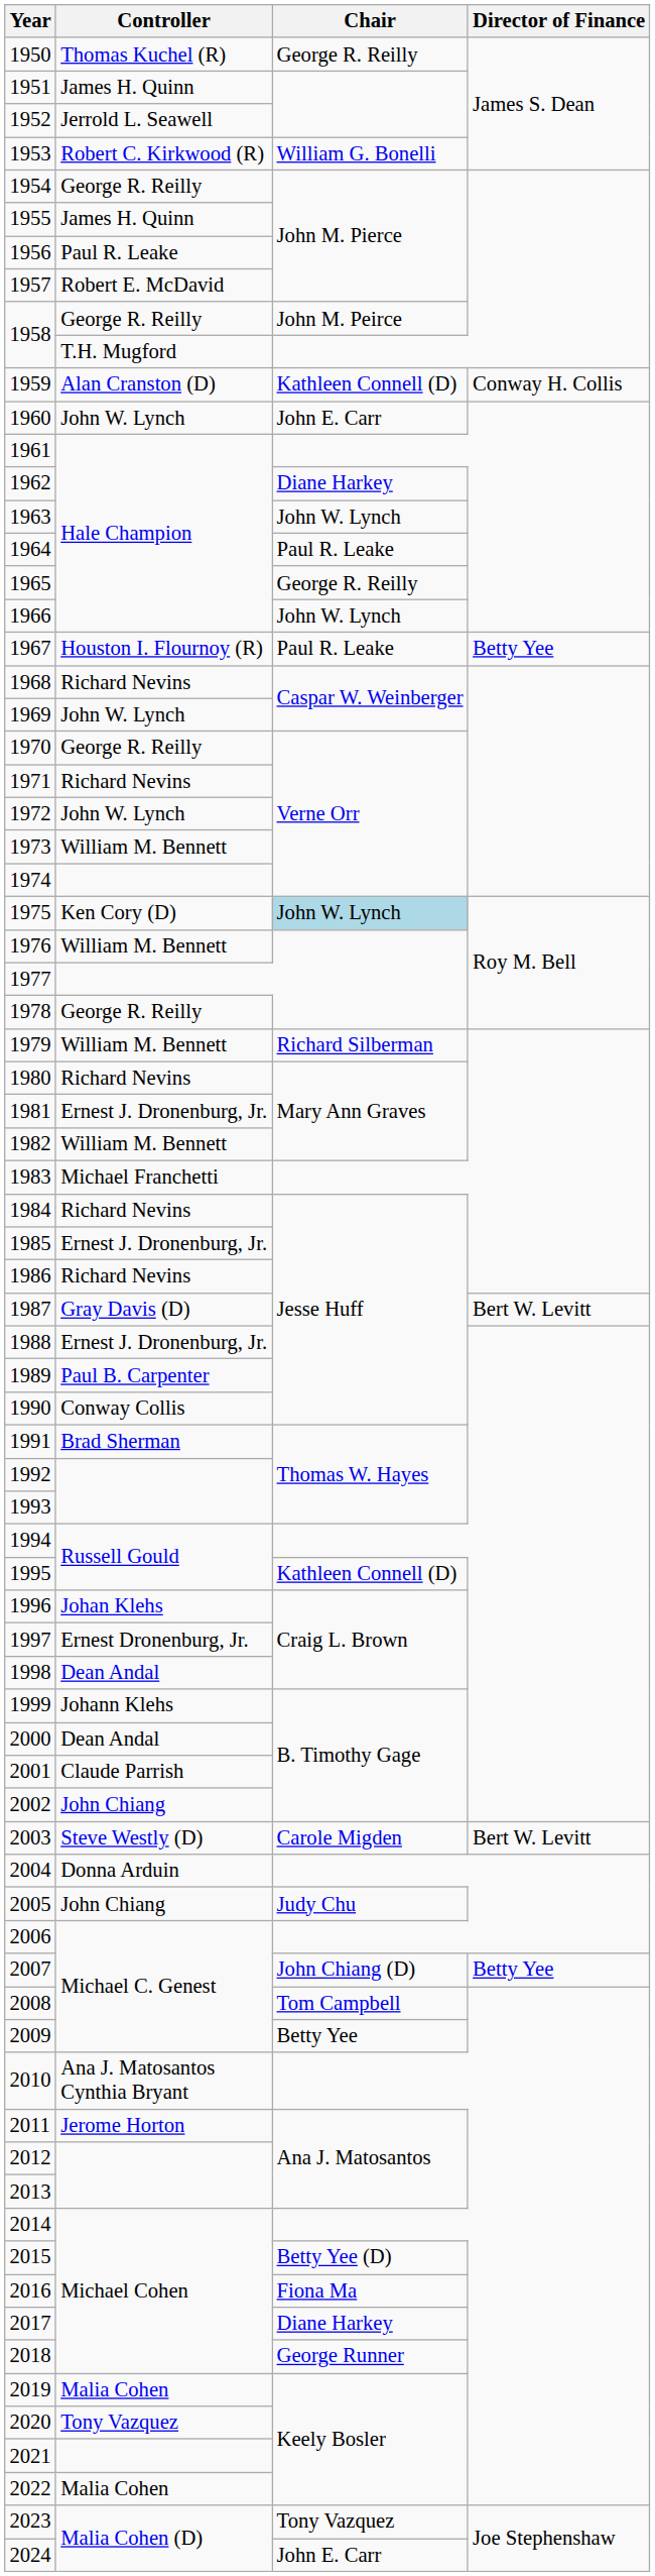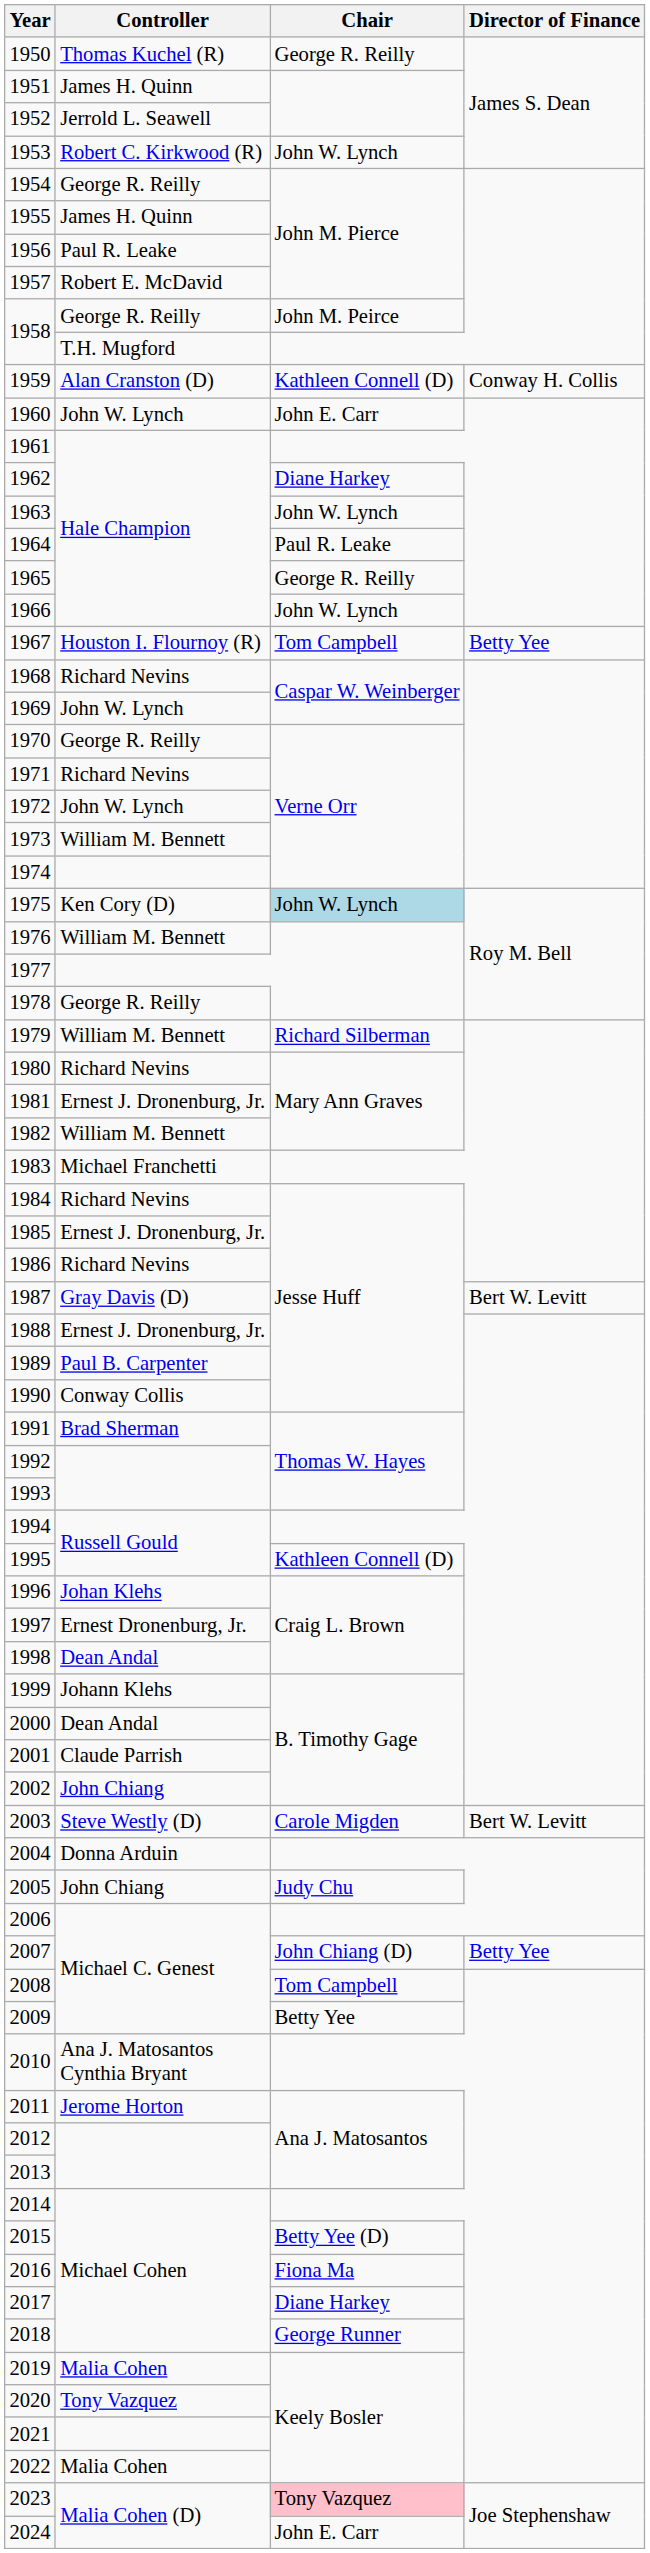1953 | Chair: William G. Bonelli -> John W. Lynch
1967 | Chair: Paul R. Leake -> Tom Campbell
2023 | Chair: no background -> pink background
